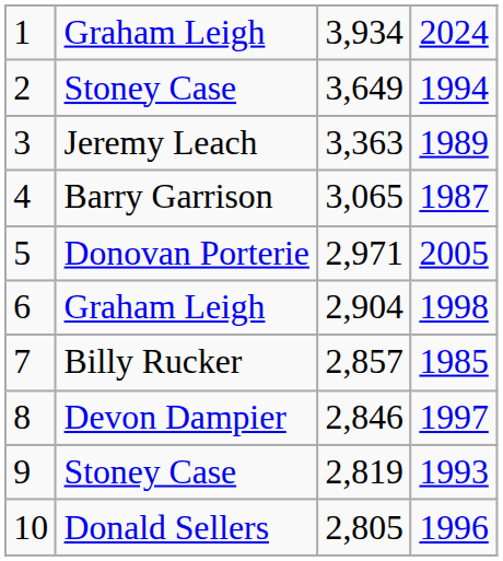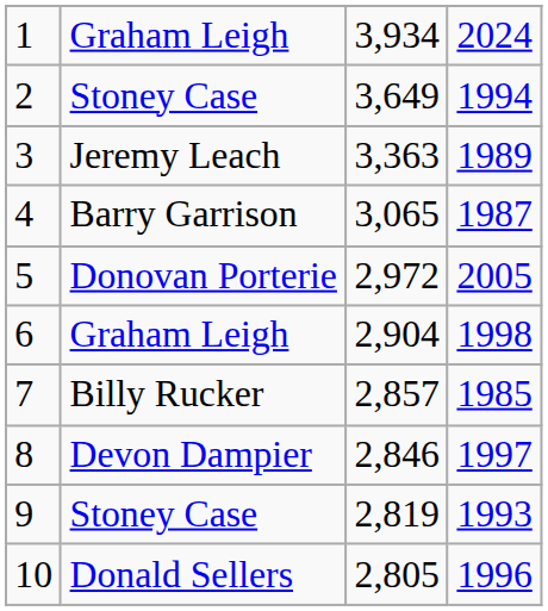5 | column 3: 2,971 -> 2,972
